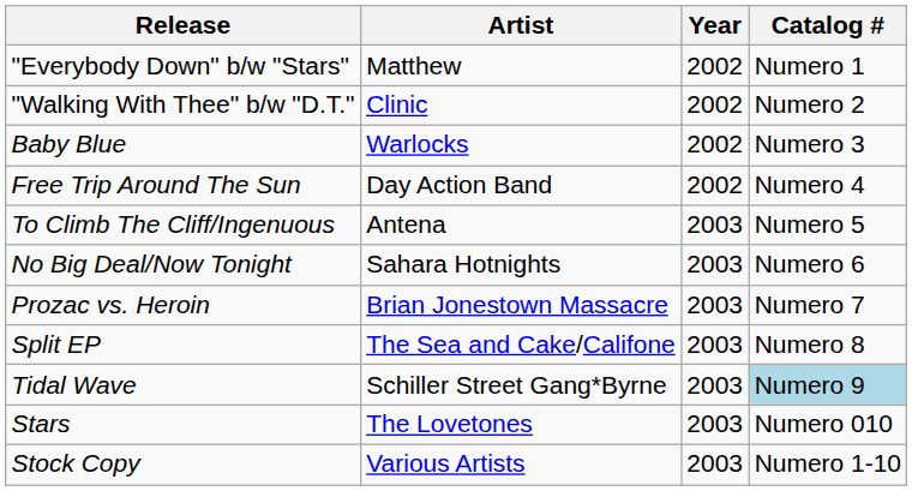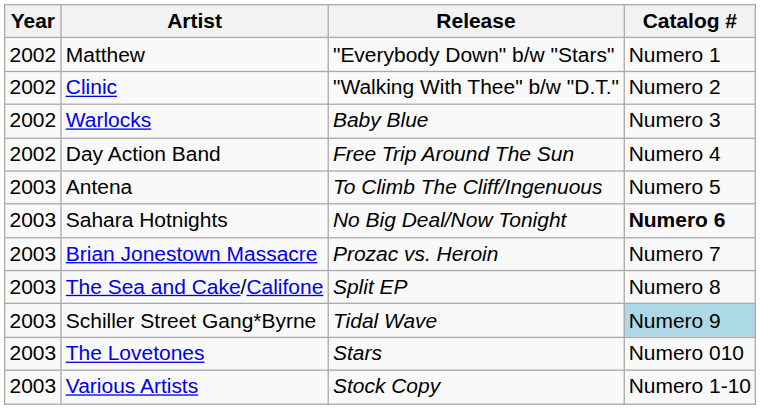columns swapped: Year <-> Release
Sahara Hotnights | Catalog #: normal -> bold
